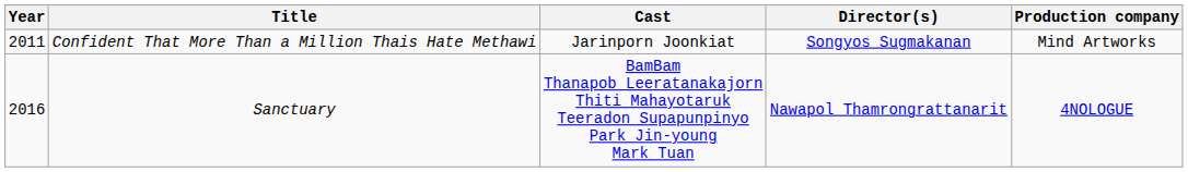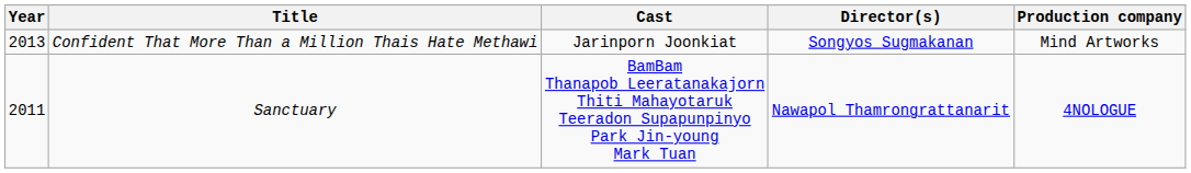Confident That More Than a Million Thais Hate Methawi | Year: 2011 -> 2013
Sanctuary | Year: 2016 -> 2011
